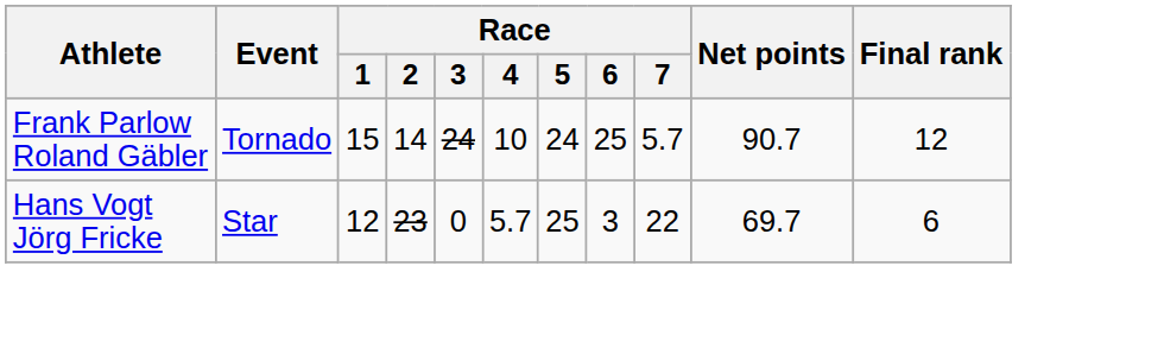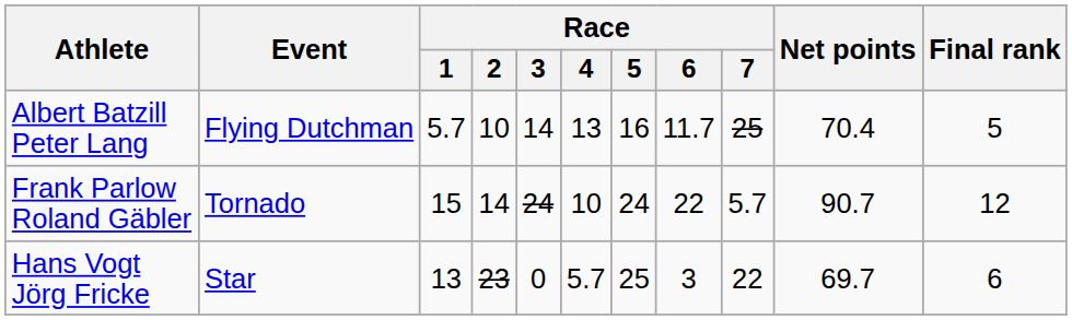+ row: Albert Batzill Peter Lang | Flying Dutchman | 5.7 | 10 | 14 | 13 | 16 | 11.7 | 25 | 70.4 | 5
Frank Parlow Roland Gäbler | Race / 6: 25 -> 22
Hans Vogt Jörg Fricke | Race / 1: 12 -> 13
